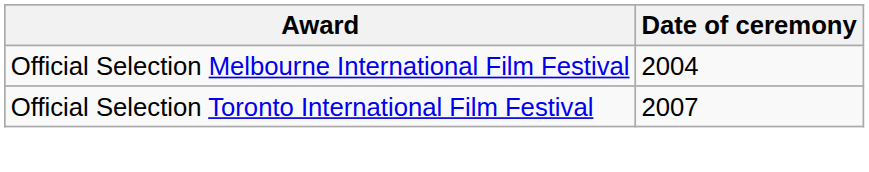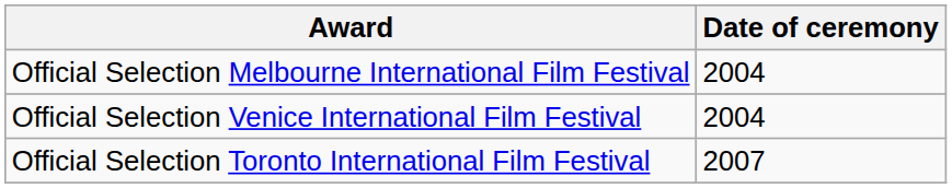+ row: Official Selection Venice International Film Festival | 2004
